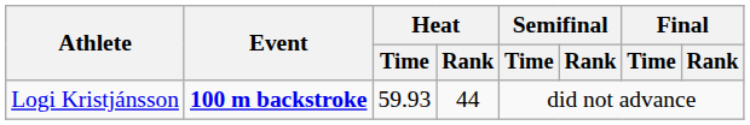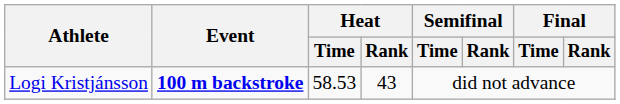Logi Kristjánsson | Heat / Time: 59.93 -> 58.53
Logi Kristjánsson | Heat / Rank: 44 -> 43
